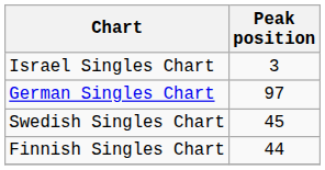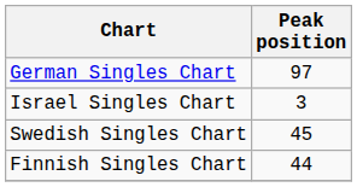rows swapped: German Singles Chart <-> Israel Singles Chart
